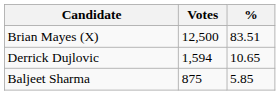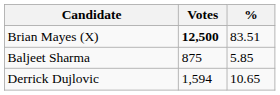Brian Mayes (X) | Votes: normal -> bold
rows swapped: Derrick Dujlovic <-> Baljeet Sharma
